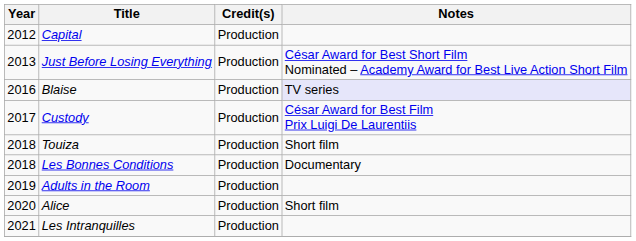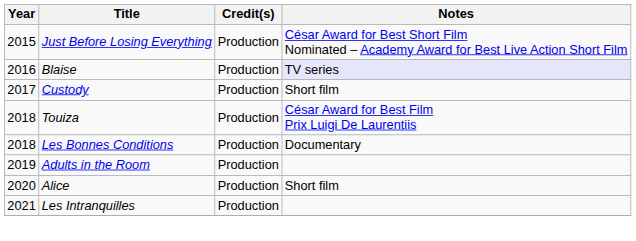- row: 2012 | Capital | Production
Just Before Losing Everything | Year: 2013 -> 2015
Custody | Notes: César Award for Best Film Prix Luigi De Laurentiis -> Short film
Touiza | Notes: Short film -> César Award for Best Film Prix Luigi De Laurentiis
